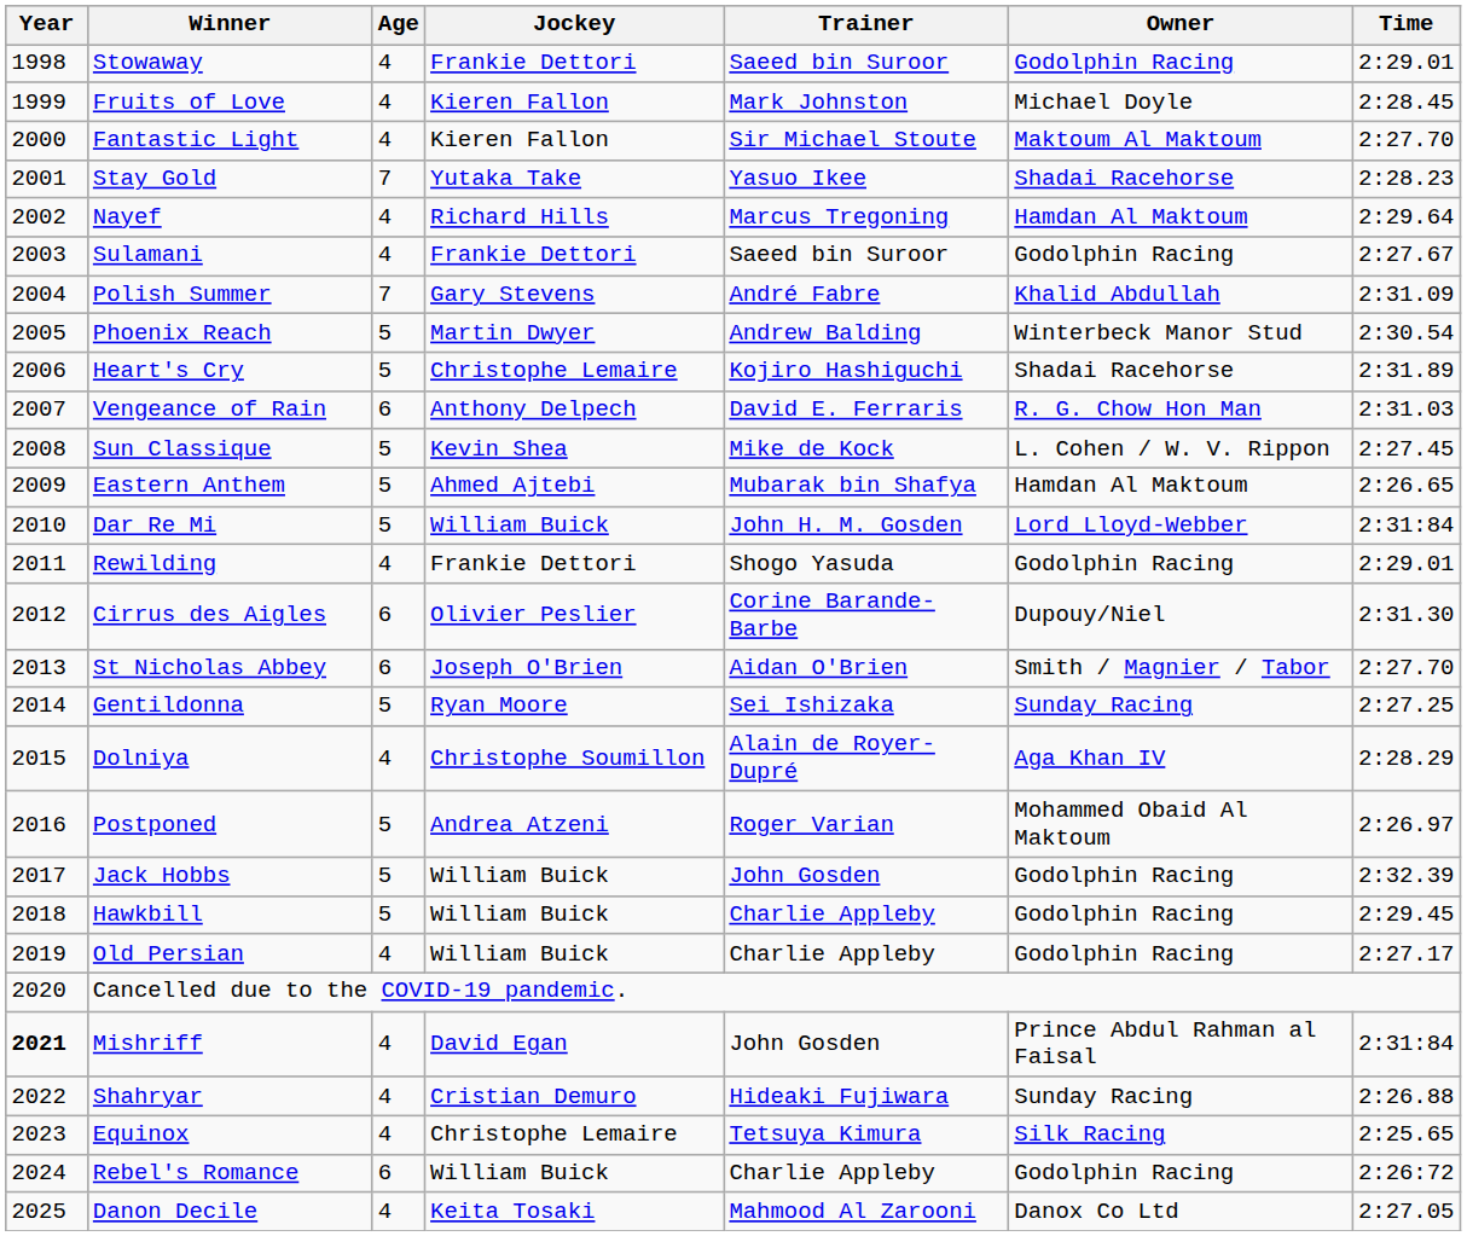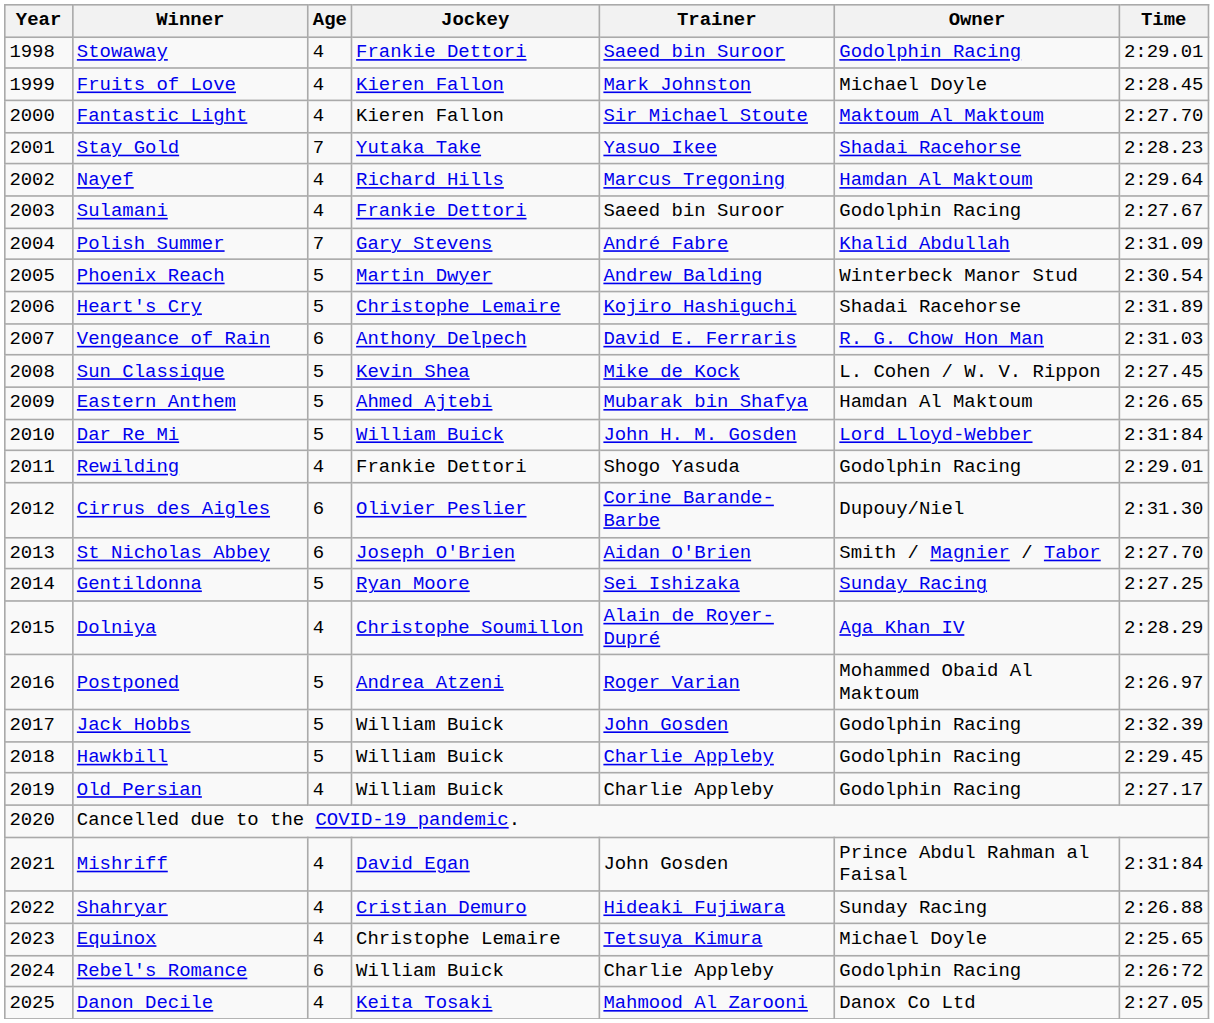Mishriff | Year: bold -> normal
Equinox | Owner: Silk Racing -> Michael Doyle
